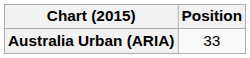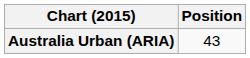Australia Urban (ARIA) | Position: 33 -> 43
